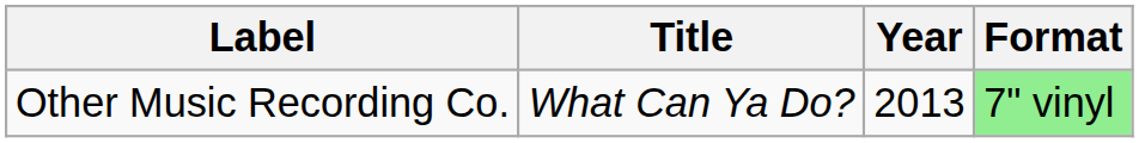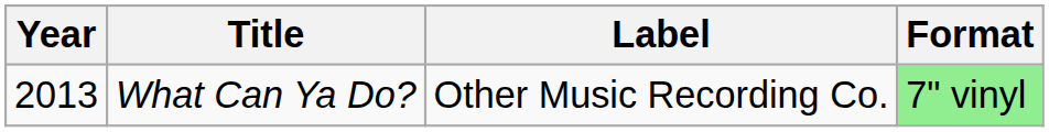columns swapped: Year <-> Label
